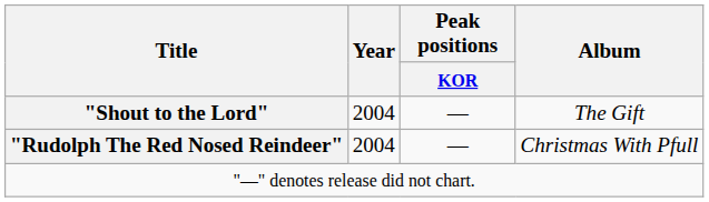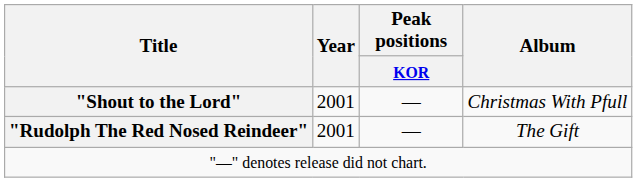"Shout to the Lord" | Year: 2004 -> 2001
"Shout to the Lord" | Album: The Gift -> Christmas With Pfull
"Rudolph The Red Nosed Reindeer" | Year: 2004 -> 2001
"Rudolph The Red Nosed Reindeer" | Album: Christmas With Pfull -> The Gift
